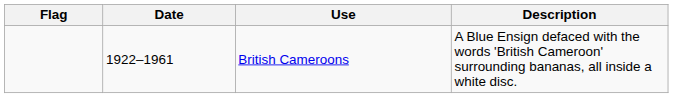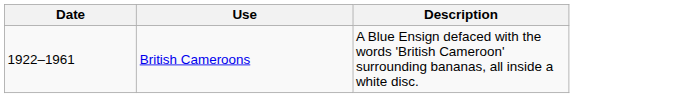- column: Flag
